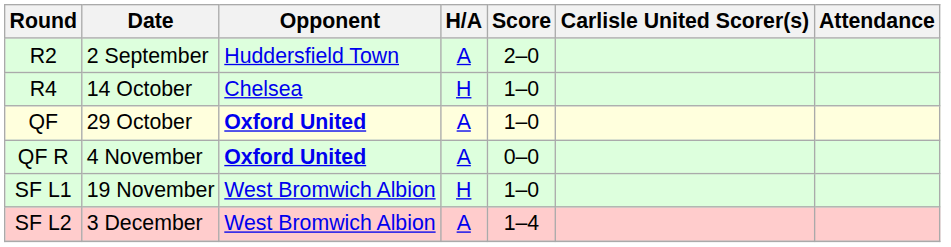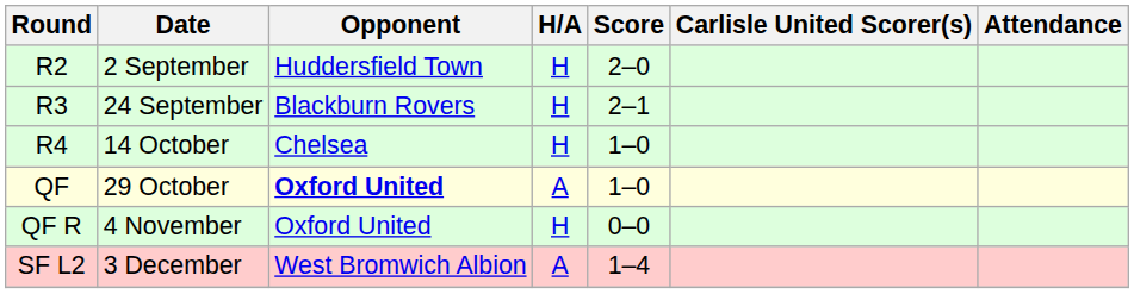R2 | H/A: A -> H
+ row: R3 | 24 September | Blackburn Rovers | H | 2–1
QF R | Opponent: bold -> normal
QF R | H/A: A -> H
- row: SF L1 | 19 November | West Bromwich Albion | H | 1–0
